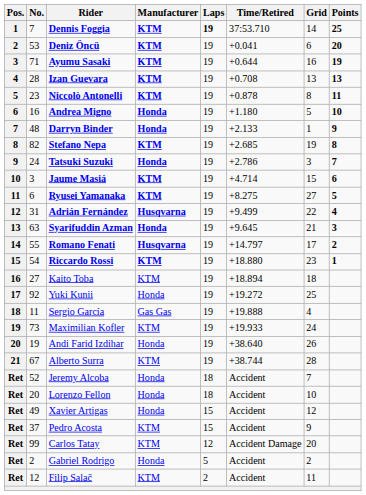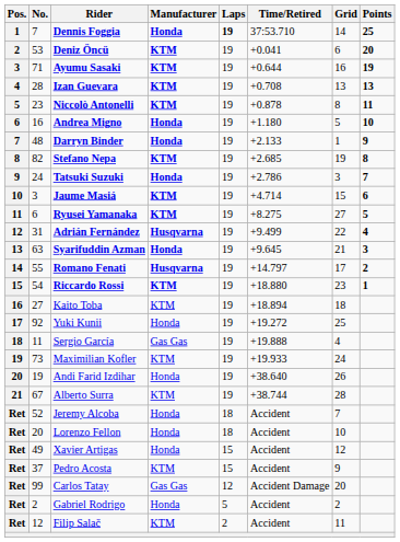Dennis Foggia | Manufacturer: KTM -> Honda
Carlos Tatay | Manufacturer: KTM -> Gas Gas
